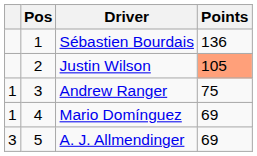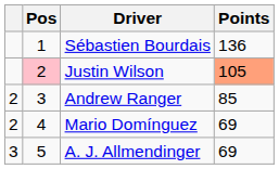Justin Wilson | Pos: no background -> pink background
Andrew Ranger | column 1: 1 -> 2
Andrew Ranger | Points: 75 -> 85
Mario Domínguez | column 1: 1 -> 2
